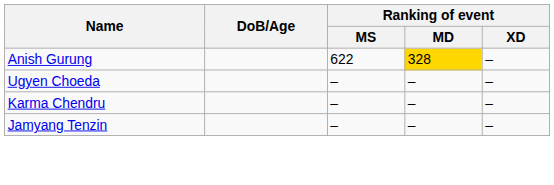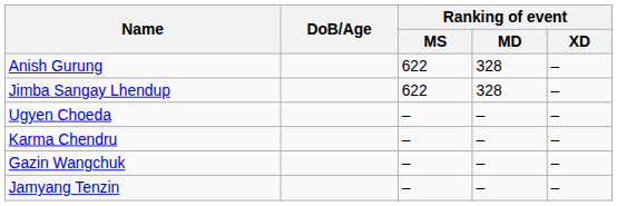Anish Gurung | Ranking of event / MD: gold background -> no background
+ row: Jimba Sangay Lhendup | 622 | 328 | –
+ row: Gazin Wangchuk | – | – | –
